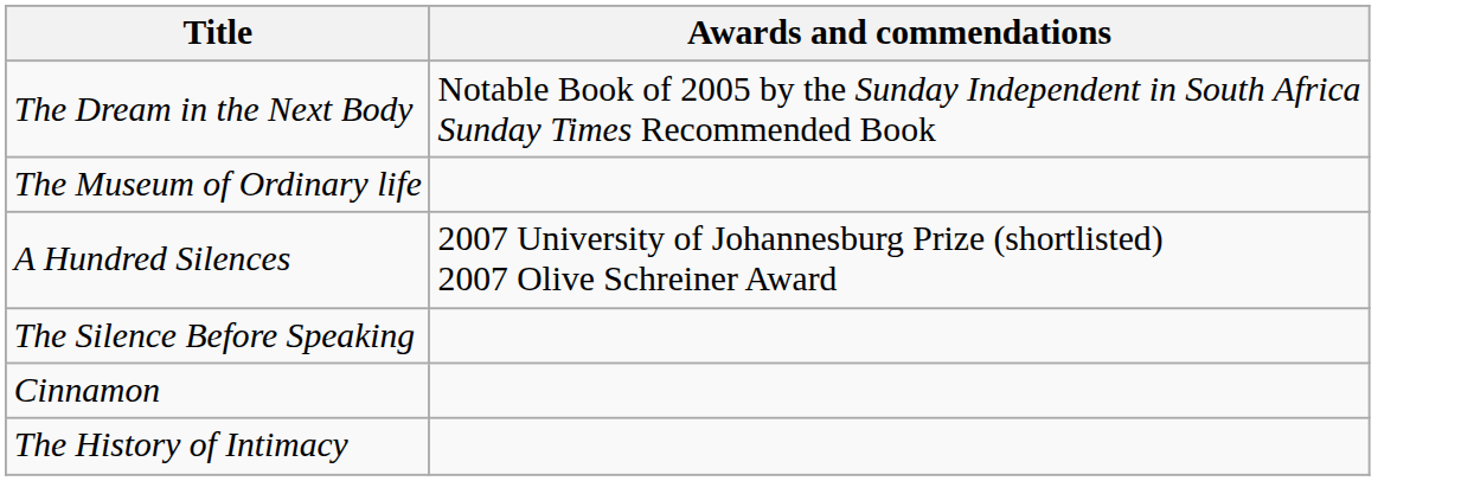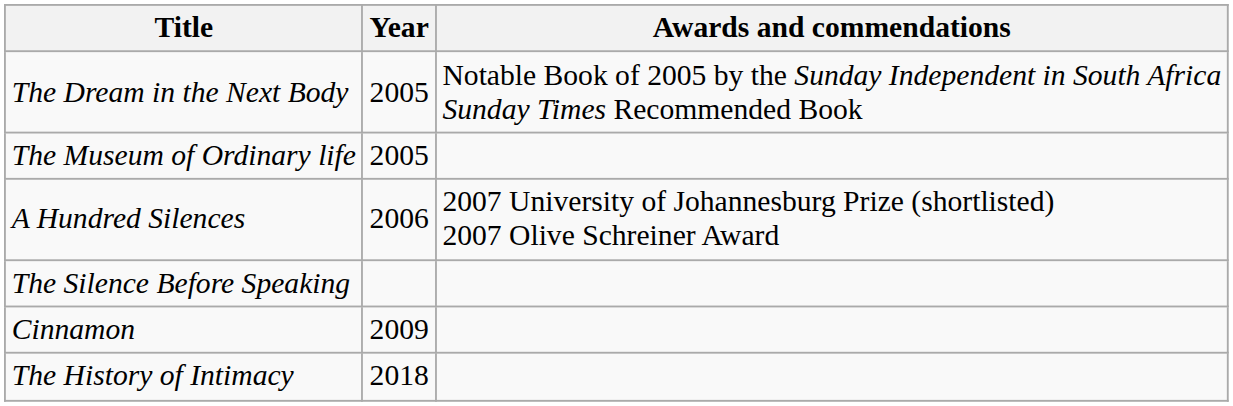+ column: Year | 2005 | 2005 | 2006 | 2009 | 2018
